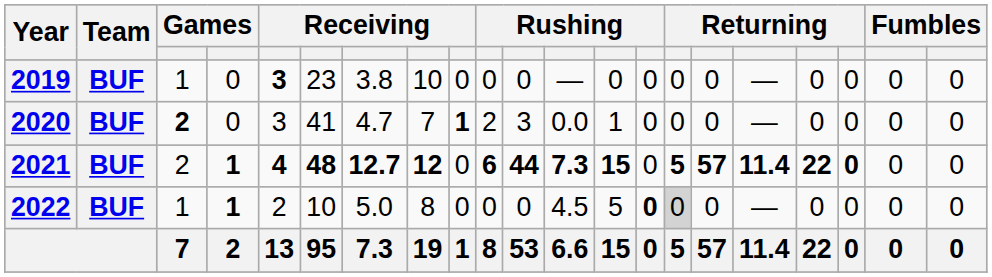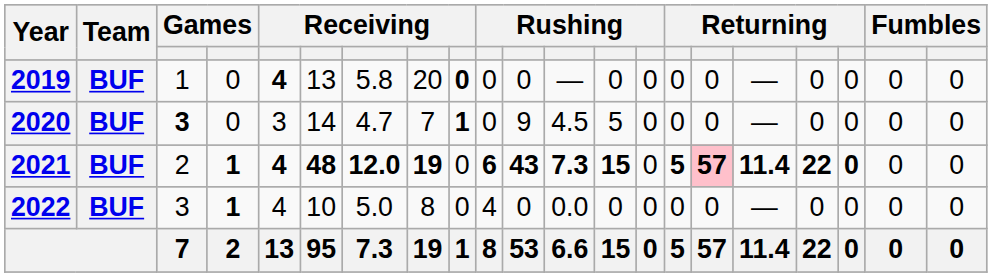2019 | column 5: 3 -> 4
2019 | column 6: 23 -> 13
2019 | column 7: 3.8 -> 5.8
2019 | column 8: 10 -> 20
2019 | column 9: normal -> bold
2020 | column 3: 2 -> 3
2020 | column 6: 41 -> 14
2020 | column 10: 2 -> 0
2020 | column 11: 3 -> 9
2020 | column 12: 0.0 -> 4.5
2020 | column 13: 1 -> 5
2021 | column 7: 12.7 -> 12.0
2021 | column 8: 12 -> 19
2021 | column 11: 44 -> 43
2021 | column 16: no background -> pink background
2022 | column 3: 1 -> 3
2022 | column 5: 2 -> 4
2022 | column 10: 0 -> 4
2022 | column 12: 4.5 -> 0.0
2022 | column 13: 5 -> 0
2022 | column 14: bold -> normal
2022 | column 15: lightgrey background -> no background
